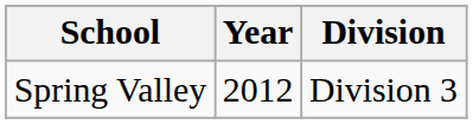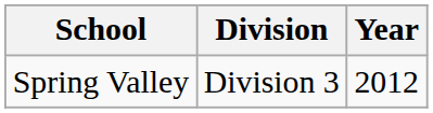columns swapped: Year <-> Division
